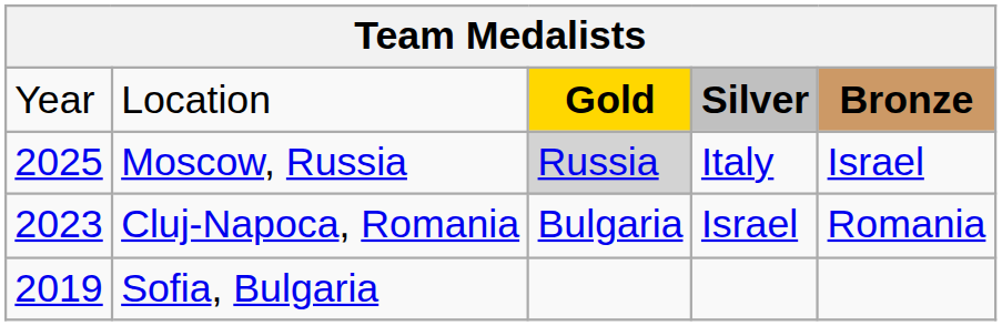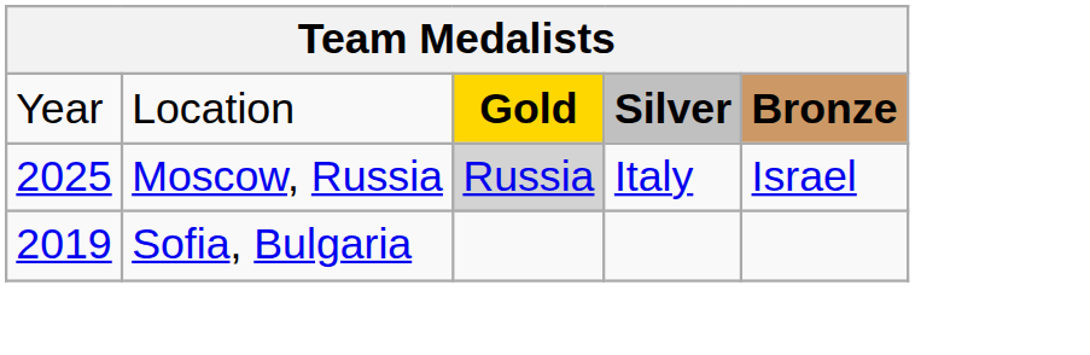- row: 2023 | Cluj-Napoca, Romania | Bulgaria | Israel | Romania
